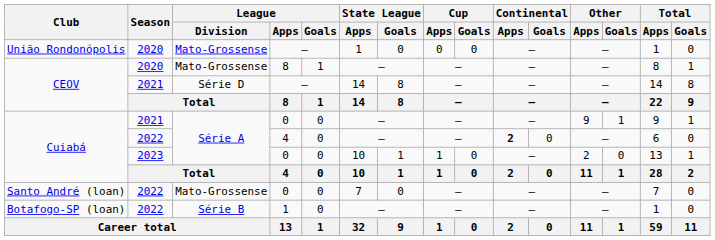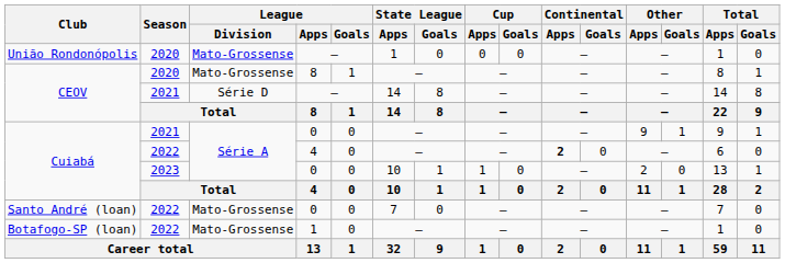Botafogo-SP (loan) | League / Division: Série B -> Mato-Grossense
